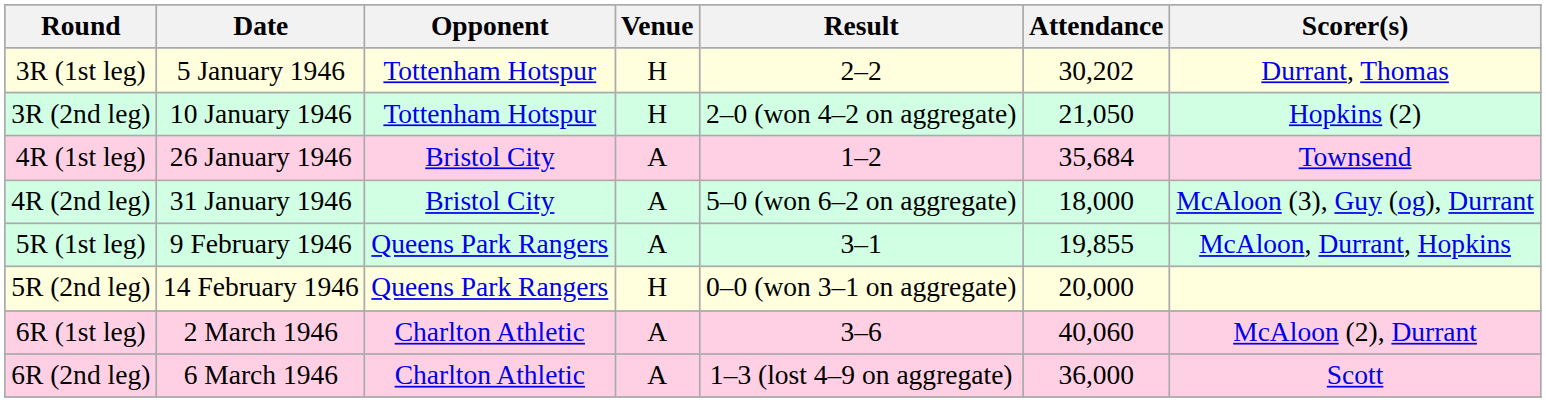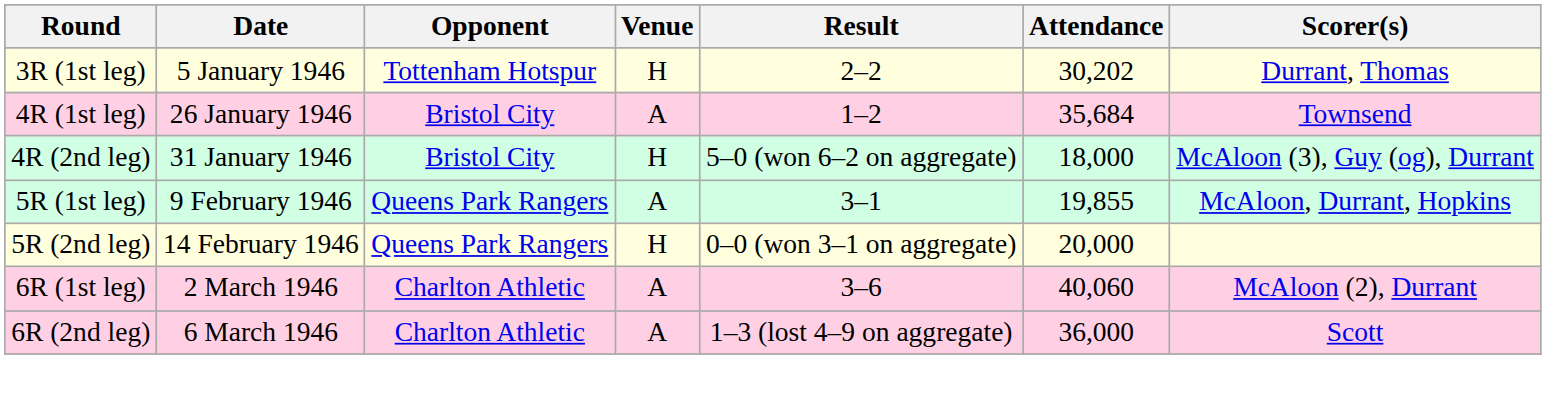- row: 3R (2nd leg) | 10 January 1946 | Tottenham Hotspur | H | 2–0 (won 4–2 on aggregate) | 21,050 | Hopkins (2)
4R (2nd leg) | Venue: A -> H
